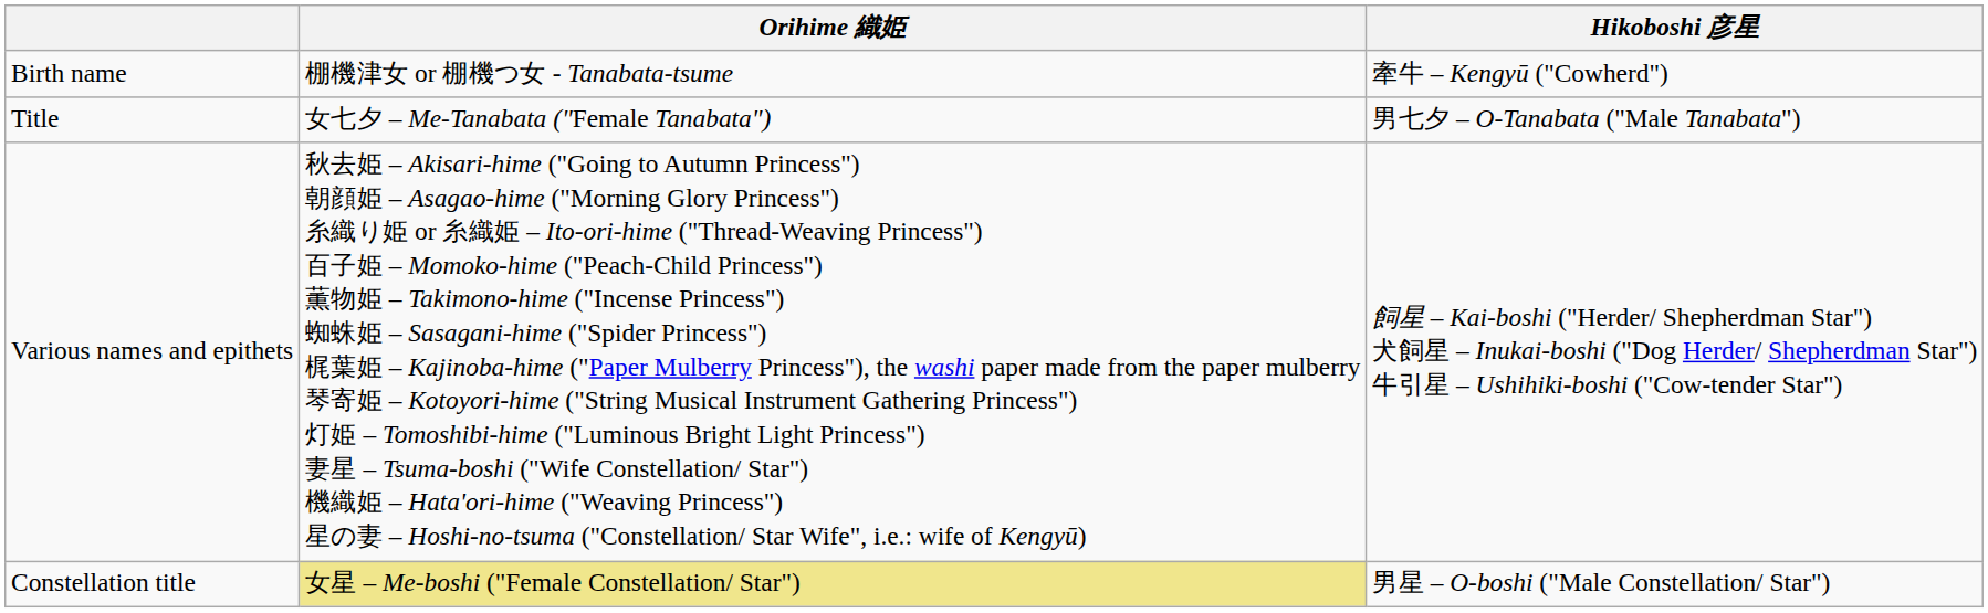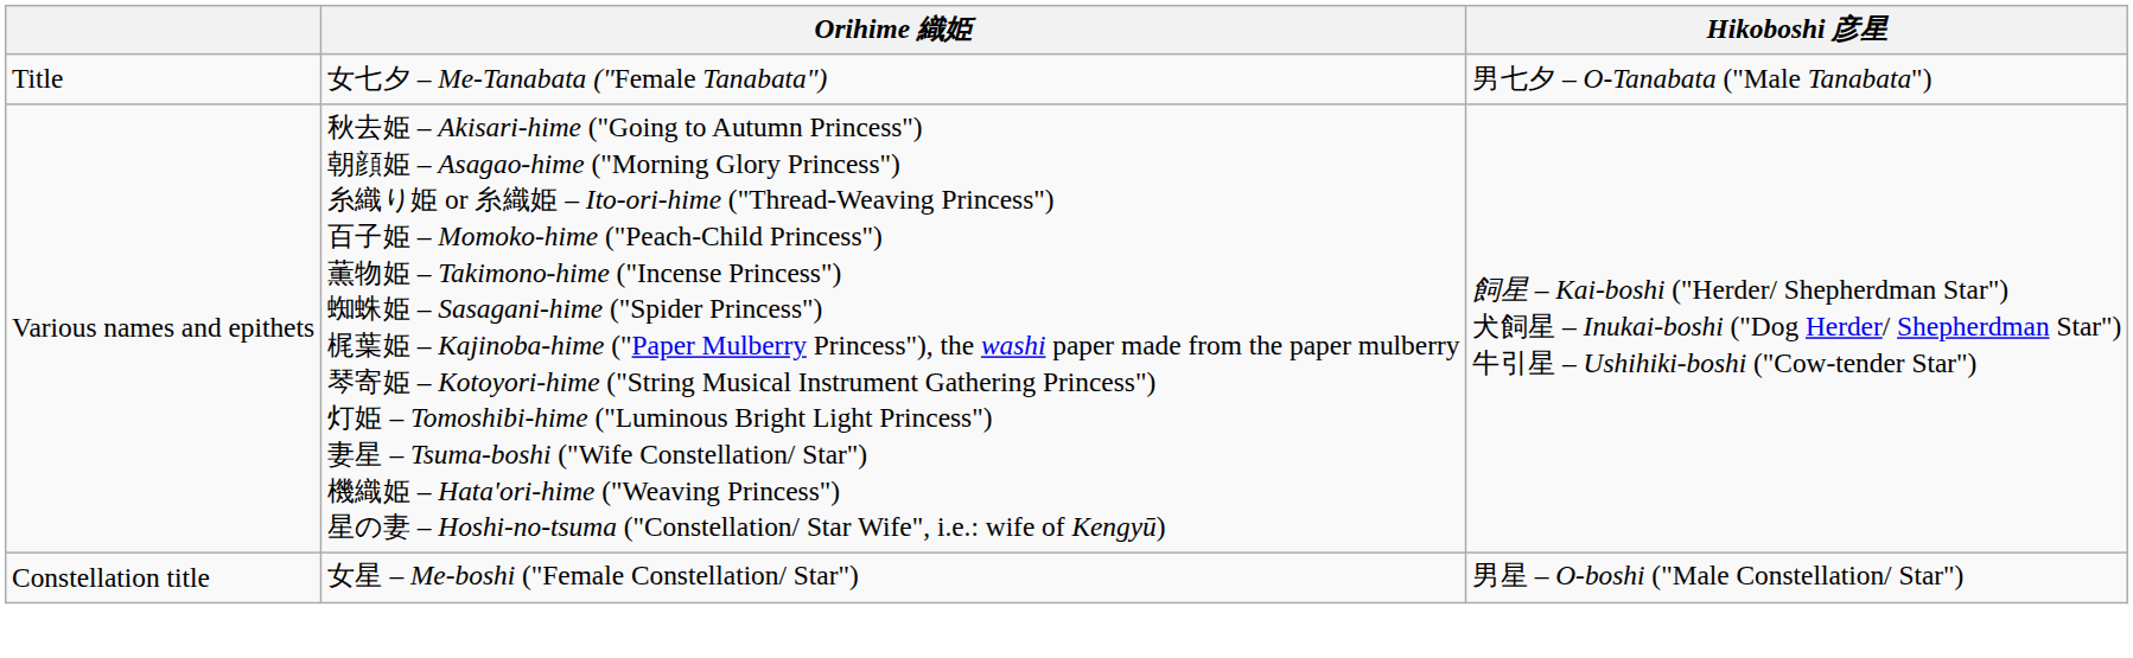- row: Birth name | 棚機津女 or 棚機つ女 - Tanabata-tsume | 牽牛 – Kengyū ("Cowherd")
Constellation title | Orihime 織姫: khaki background -> no background
